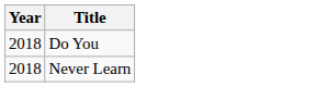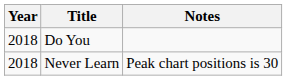+ column: Notes | Peak chart positions is 30
